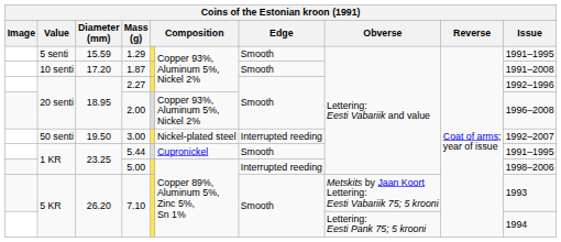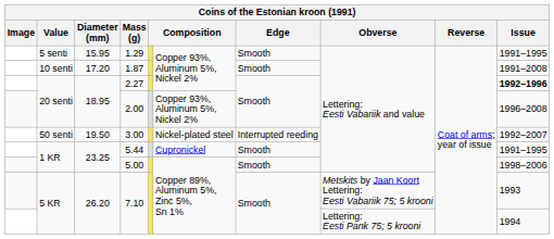1.29 | Diameter (mm): 15.59 -> 15.95
2.27 | Issue: normal -> bold
5.00 | Edge: Interrupted reeding -> Smooth
